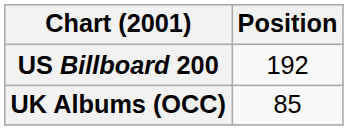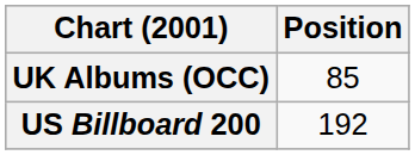rows swapped: UK Albums (OCC) <-> US Billboard 200
